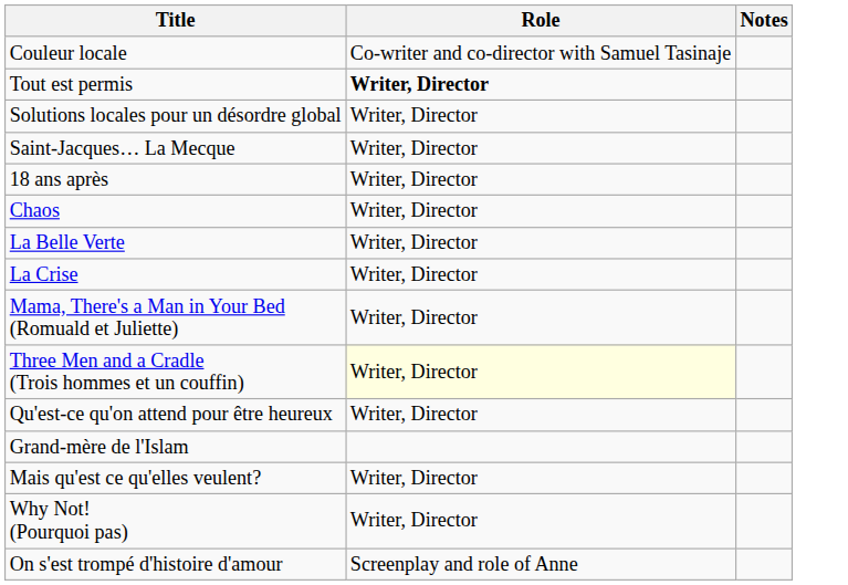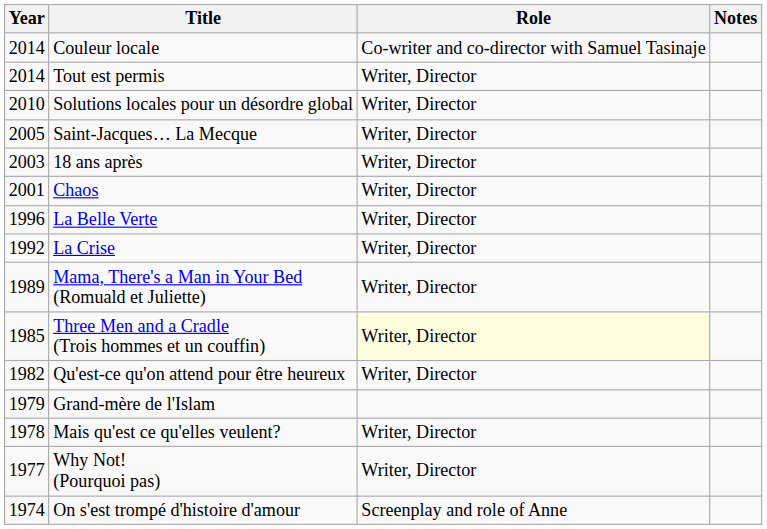+ column: Year | 2014 | 2014 | 2010 | 2005 | 2003 | 2001 | 1996 | 1992 | 1989 | 1985 | 1982 | 1979 | 1978 | 1977 | 1974
Tout est permis | Role: bold -> normal
